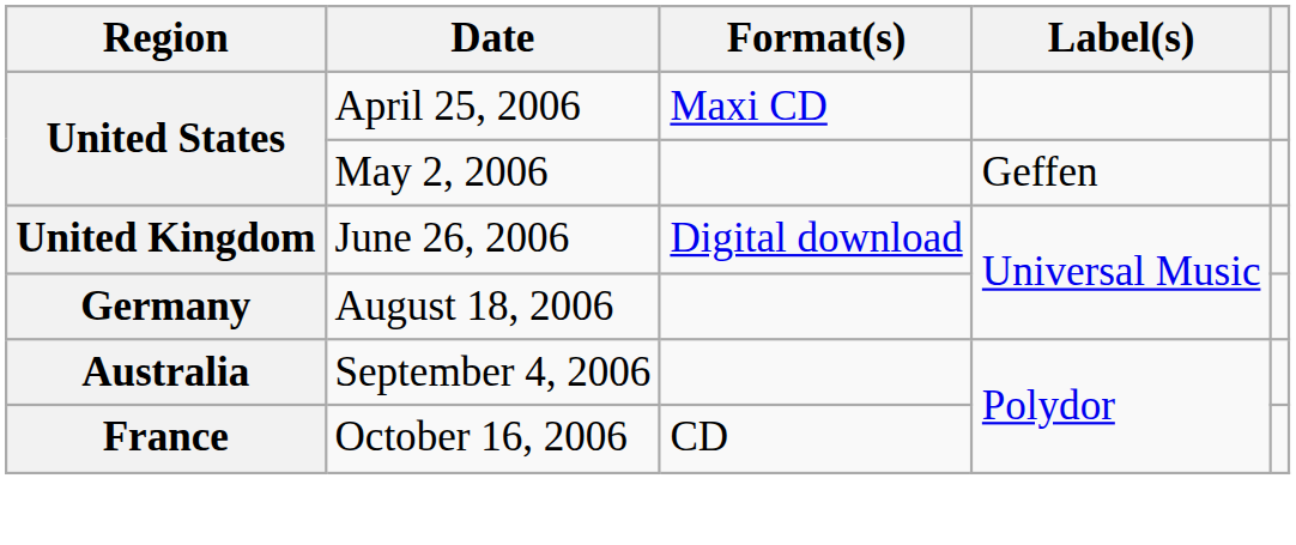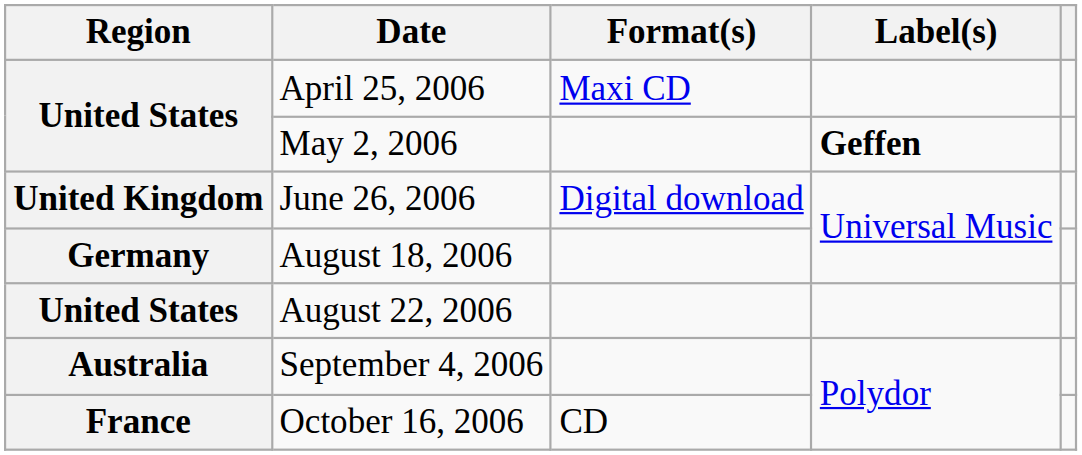May 2, 2006 | Label(s): normal -> bold
+ row: United States | August 22, 2006
